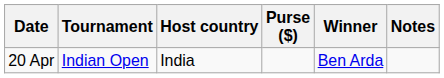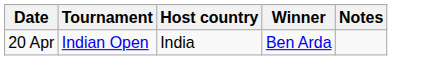- column: Purse ($)
